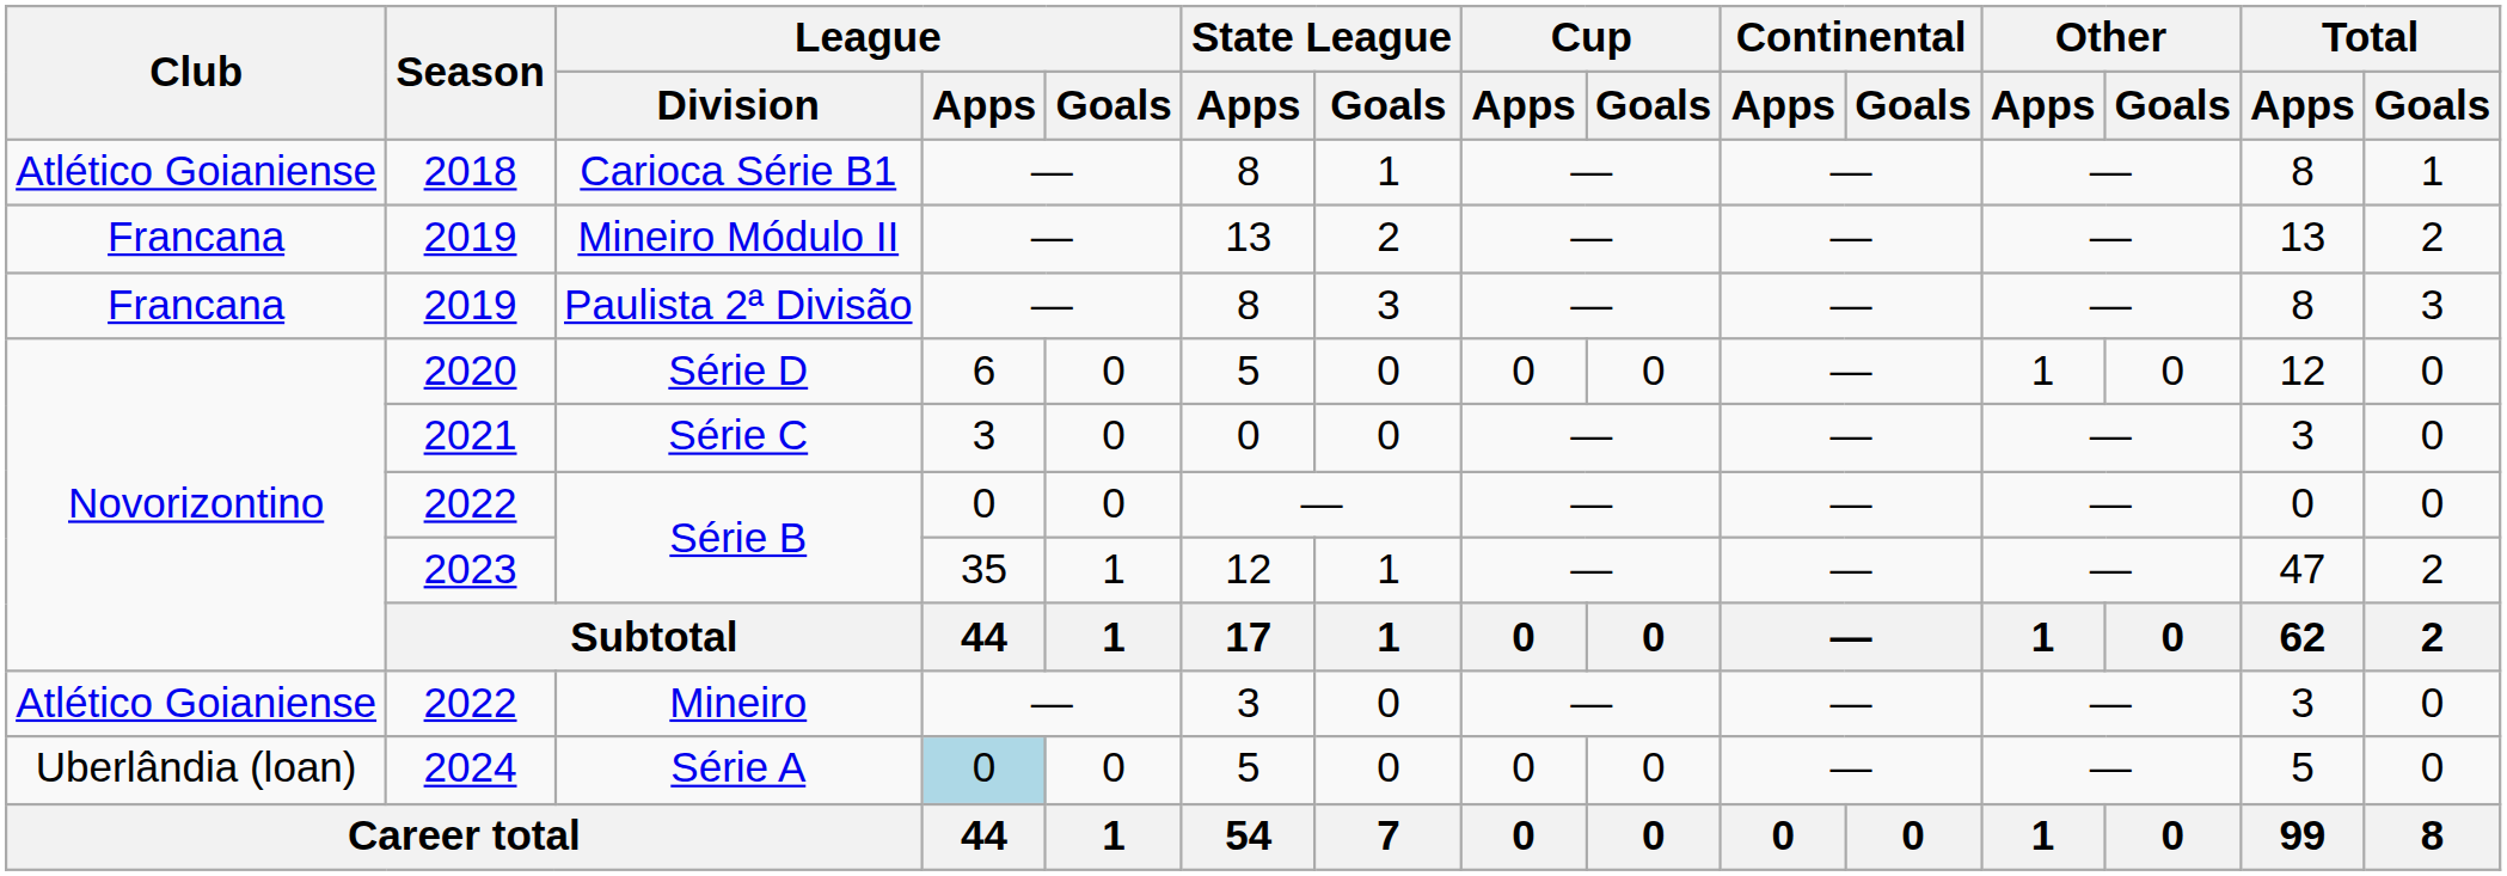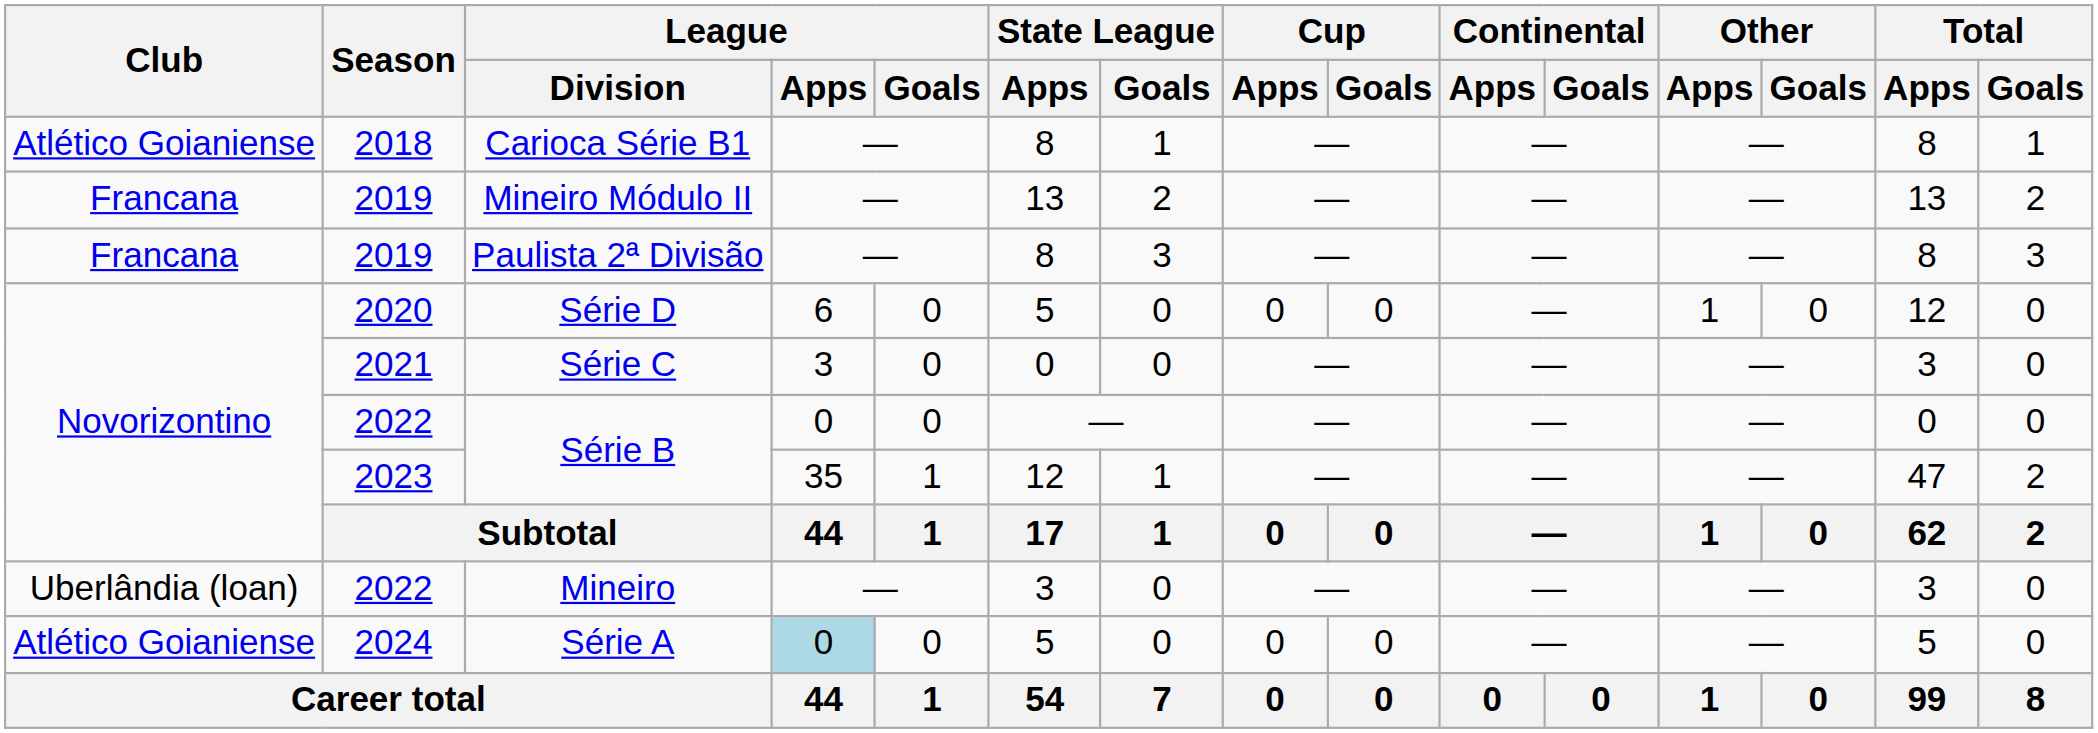Mineiro | Club: Atlético Goianiense -> Uberlândia (loan)
Série A | Club: Uberlândia (loan) -> Atlético Goianiense
